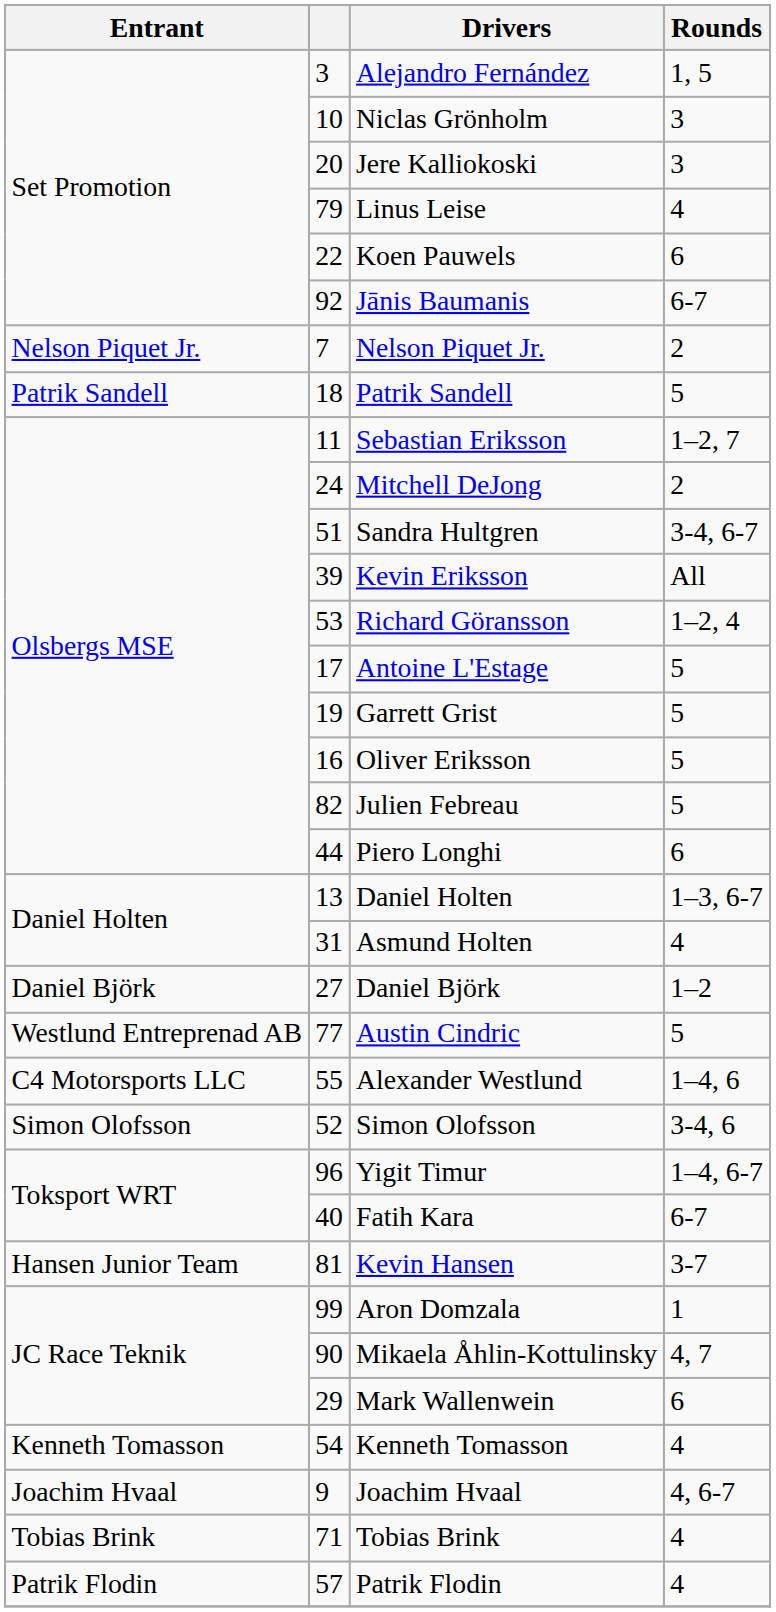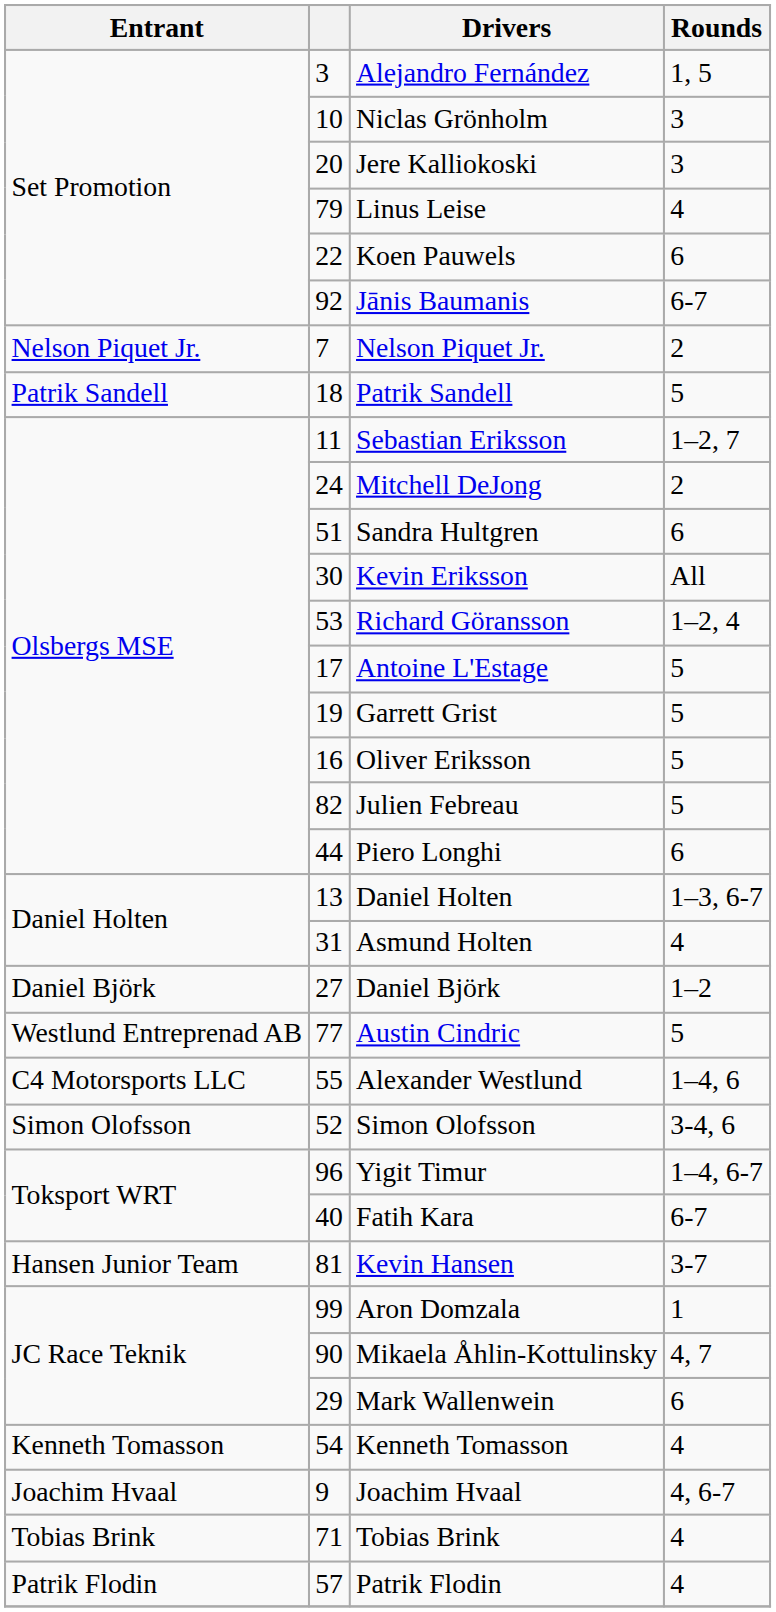Sandra Hultgren | Rounds: 3-4, 6-7 -> 6
Kevin Eriksson | column 2: 39 -> 30
